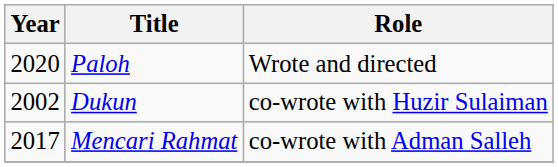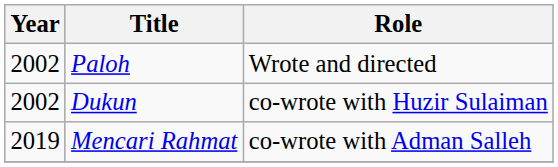Paloh | Year: 2020 -> 2002
Mencari Rahmat | Year: 2017 -> 2019
